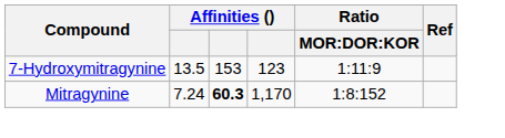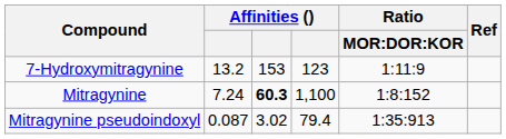7-Hydroxymitragynine | column 2: 13.5 -> 13.2
Mitragynine | column 4: 1,170 -> 1,100
+ row: Mitragynine pseudoindoxyl | 0.087 | 3.02 | 79.4 | 1:35:913
